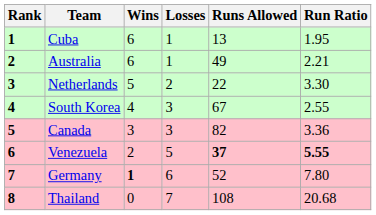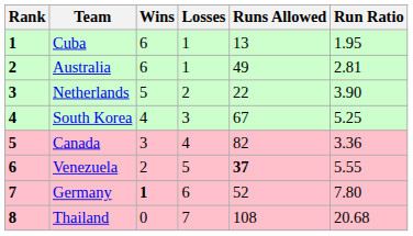Australia | Run Ratio: 2.21 -> 2.81
Netherlands | Run Ratio: 3.30 -> 3.90
South Korea | Run Ratio: 2.55 -> 5.25
Canada | Losses: 3 -> 4
Venezuela | Run Ratio: bold -> normal
